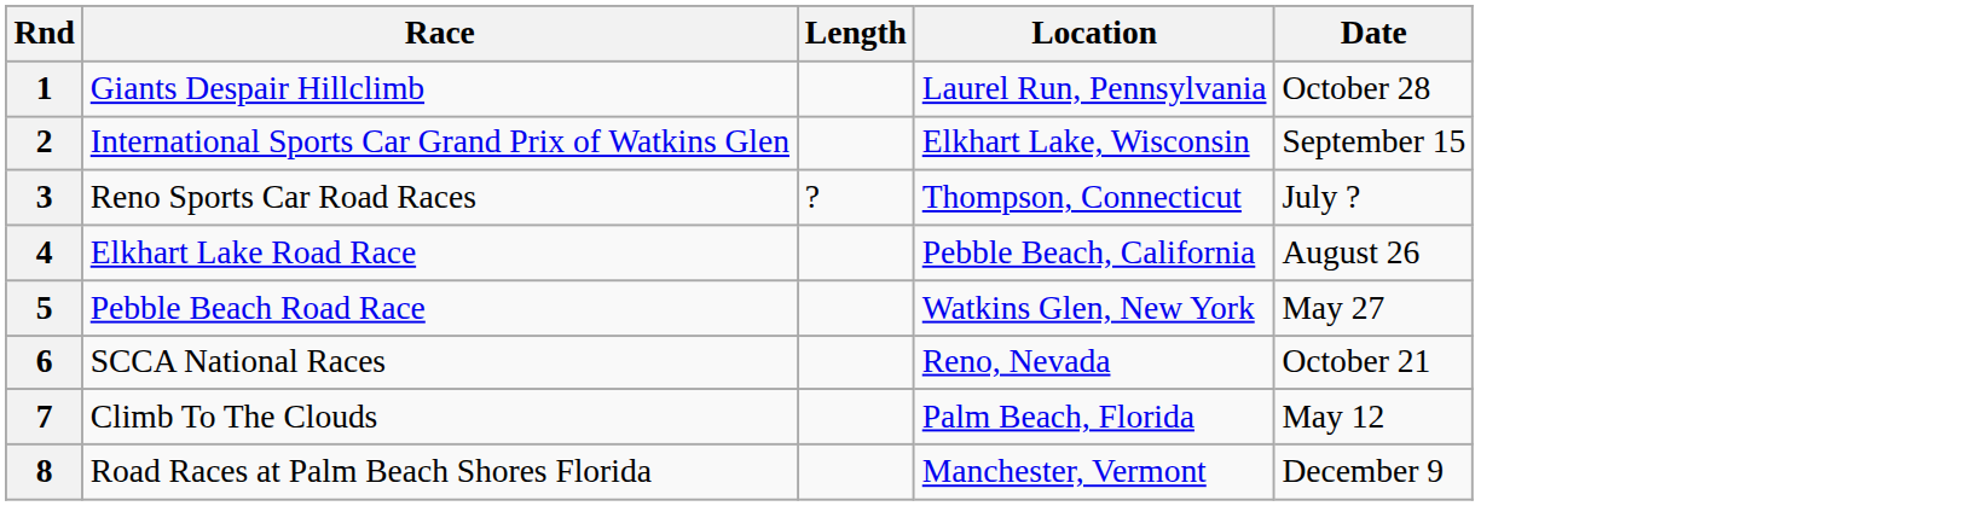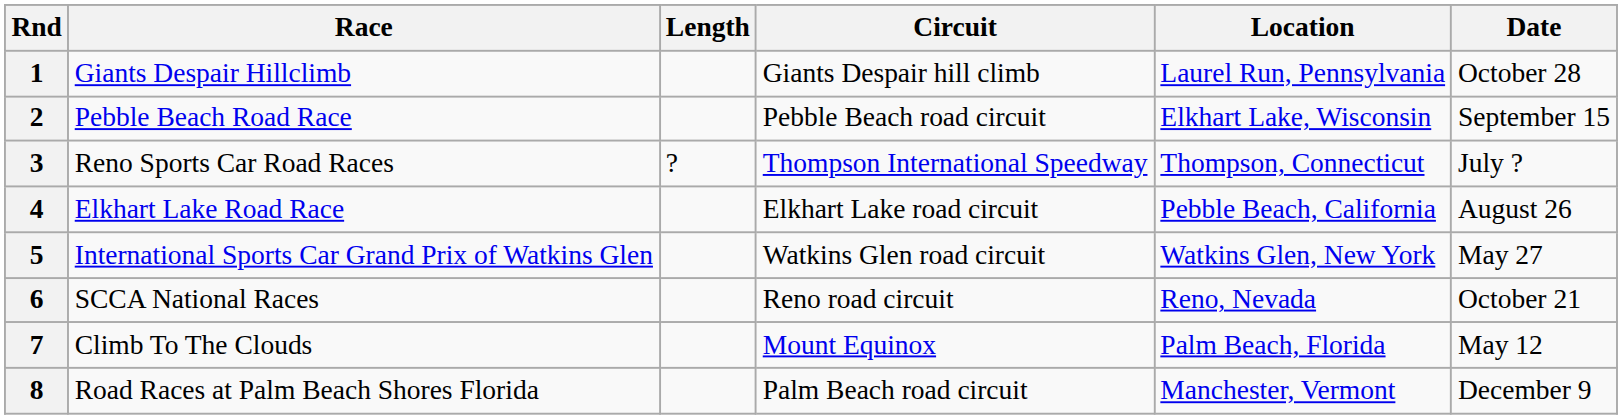+ column: Circuit | Giants Despair hill climb | Pebble Beach road circuit | Thompson International Speedway | Elkhart Lake road circuit | Watkins Glen road circuit | Reno road circuit | Mount Equinox | Palm Beach road circuit
2 | Race: International Sports Car Grand Prix of Watkins Glen -> Pebble Beach Road Race
5 | Race: Pebble Beach Road Race -> International Sports Car Grand Prix of Watkins Glen
